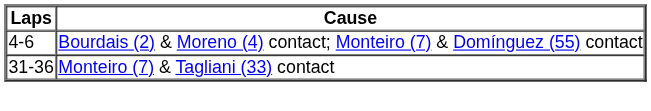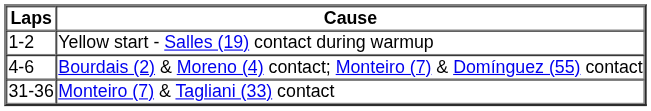+ row: 1-2 | Yellow start - Salles (19) contact during warmup
